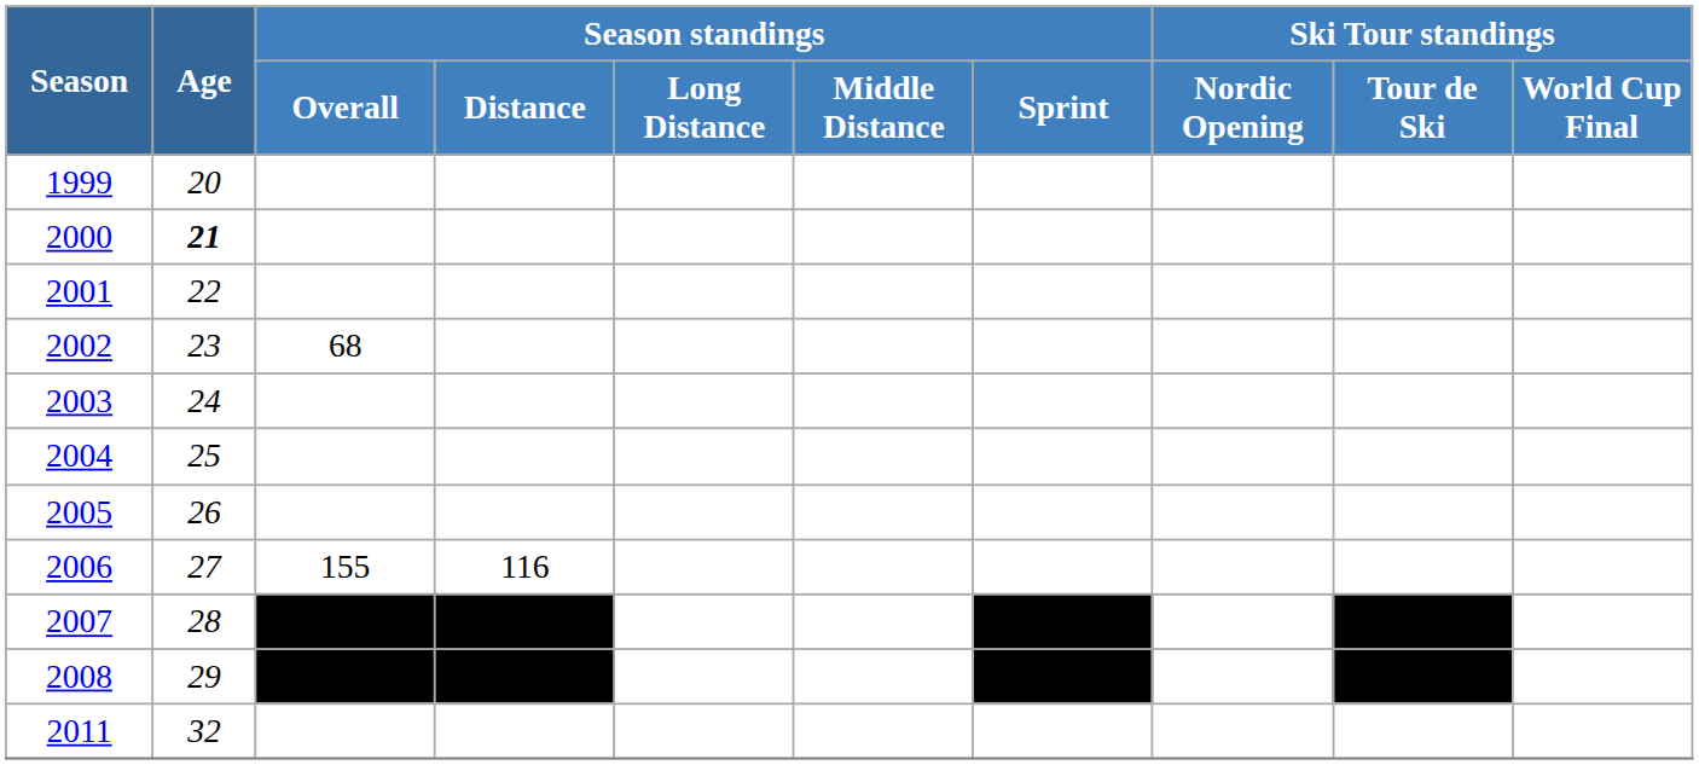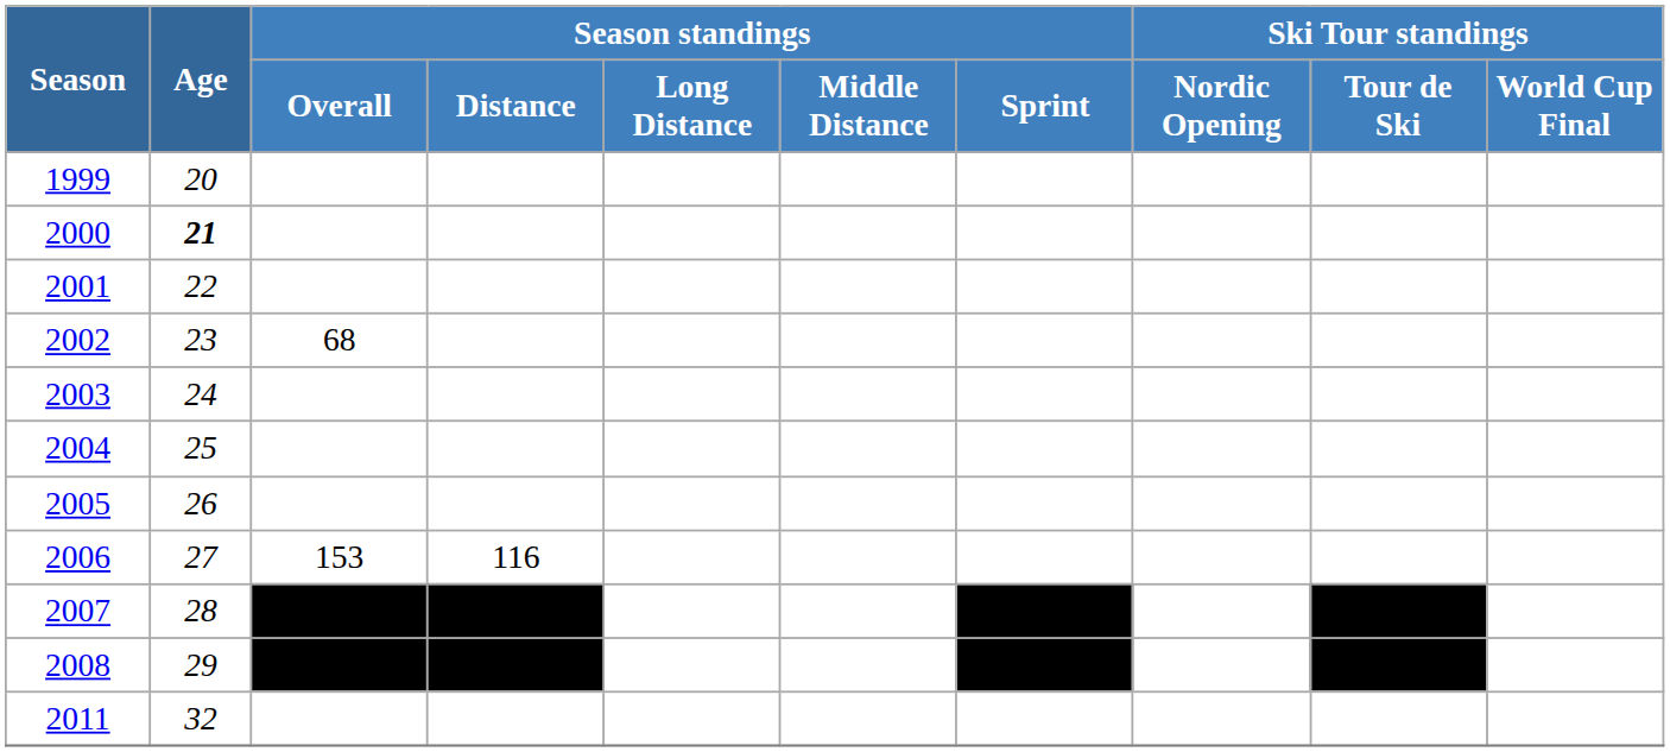2006 | Season standings / Overall: 155 -> 153
